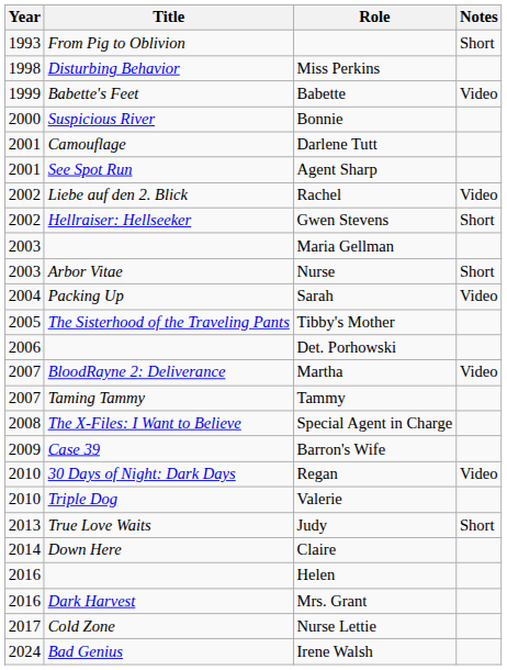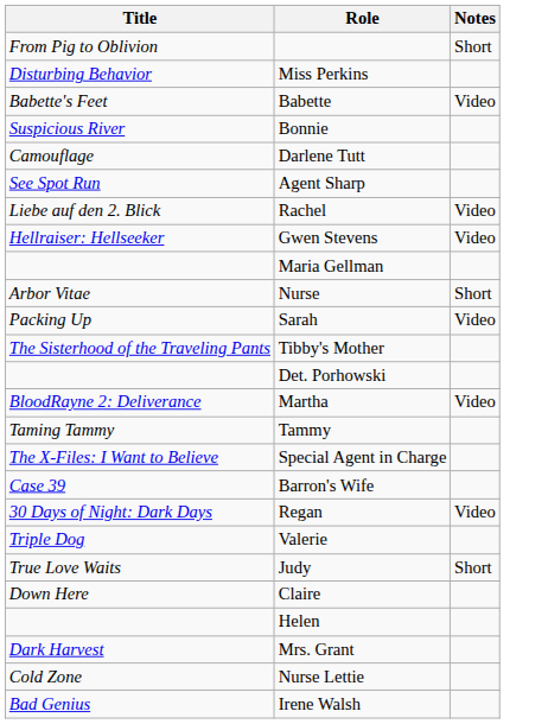- column: Year | 1993 | 1998 | 1999 | 2000 | 2001 | 2001 | 2002 | 2002 | 2003 | 2003 | 2004 | 2005 | 2006 | 2007 | 2007 | 2008 | 2009 | 2010 | 2010 | 2013 | 2014 | 2016 | 2016 | 2017 | 2024
Gwen Stevens | Notes: Short -> Video
